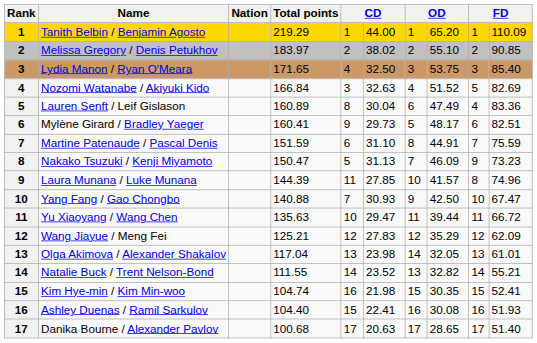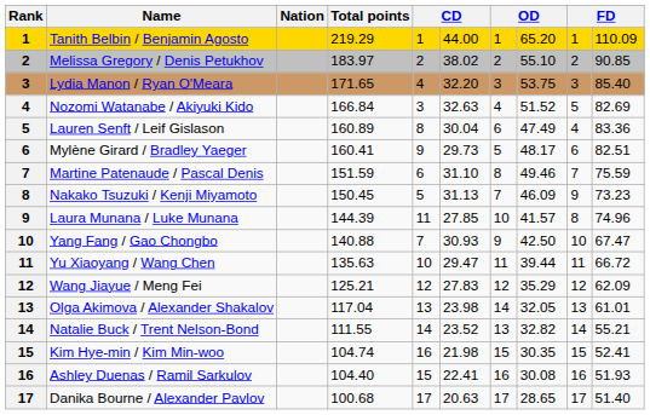Lydia Manon / Ryan O'Meara | column 6: 32.50 -> 32.20
Martine Patenaude / Pascal Denis | column 8: 44.91 -> 49.46
Nakako Tsuzuki / Kenji Miyamoto | Total points: 150.47 -> 150.45
